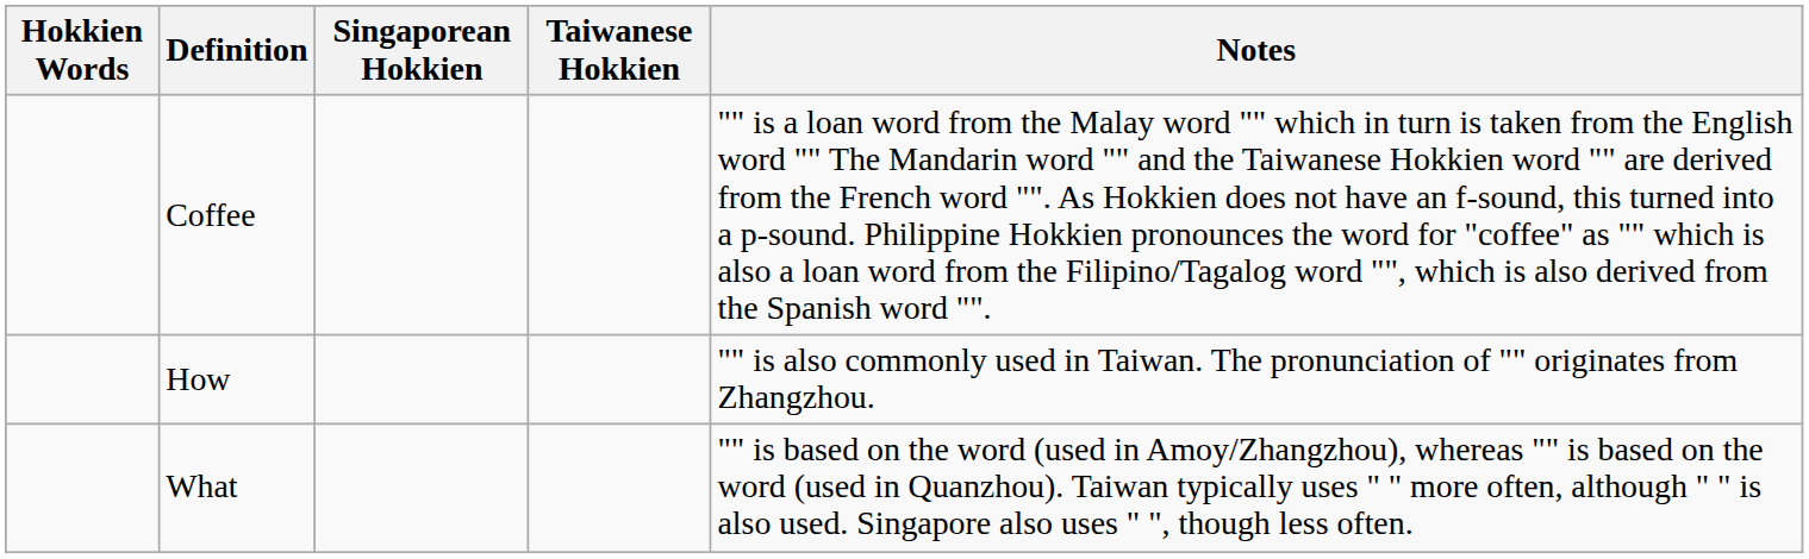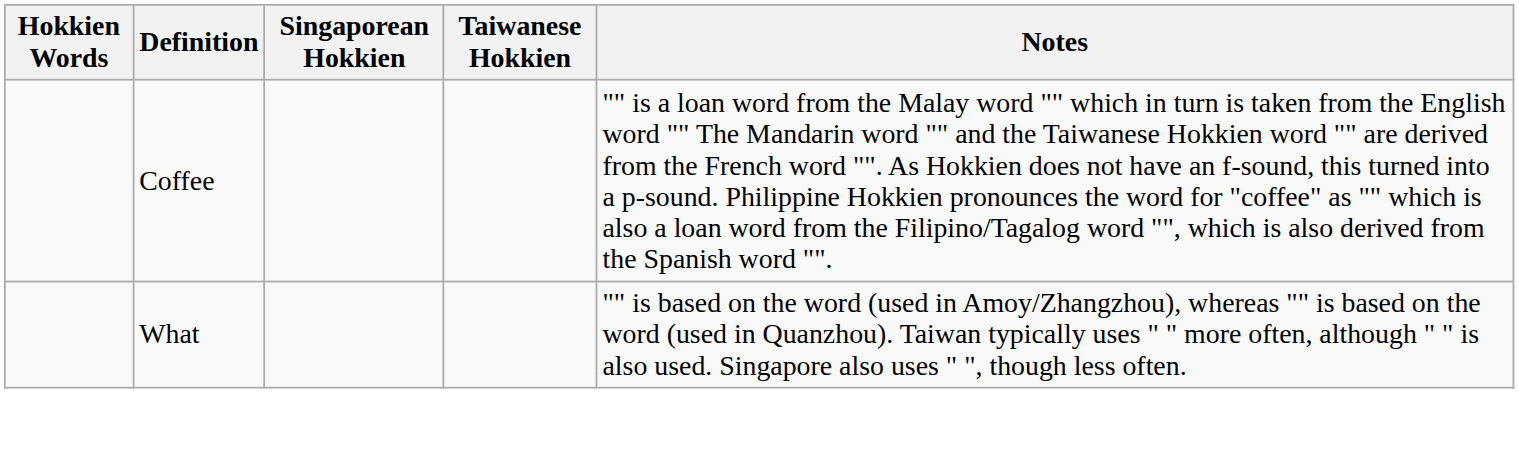- row: How | "" is also commonly used in Taiwan. The pronunciation of "" originates from Zhangzhou.
